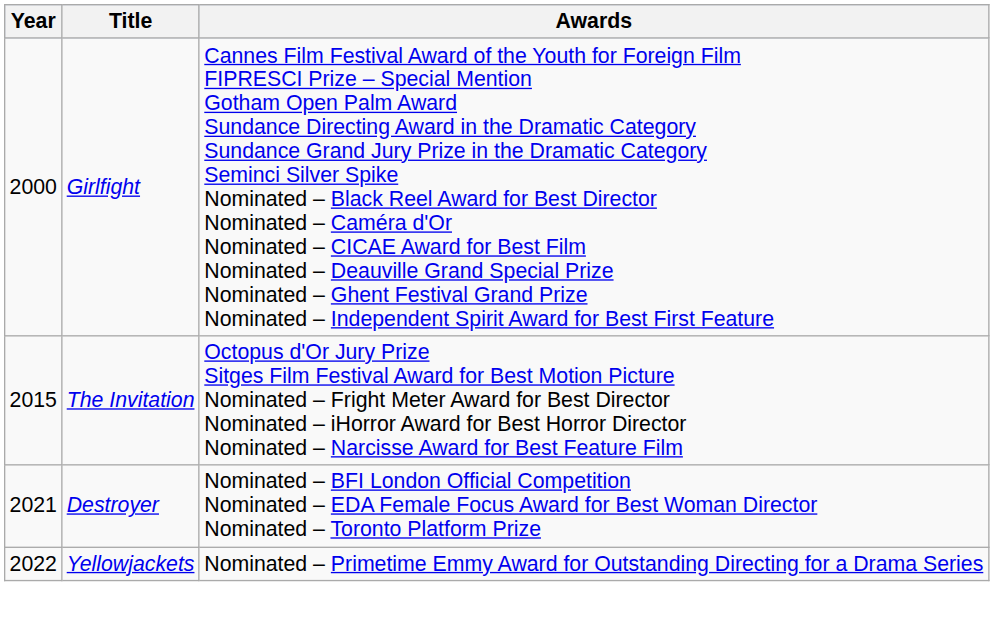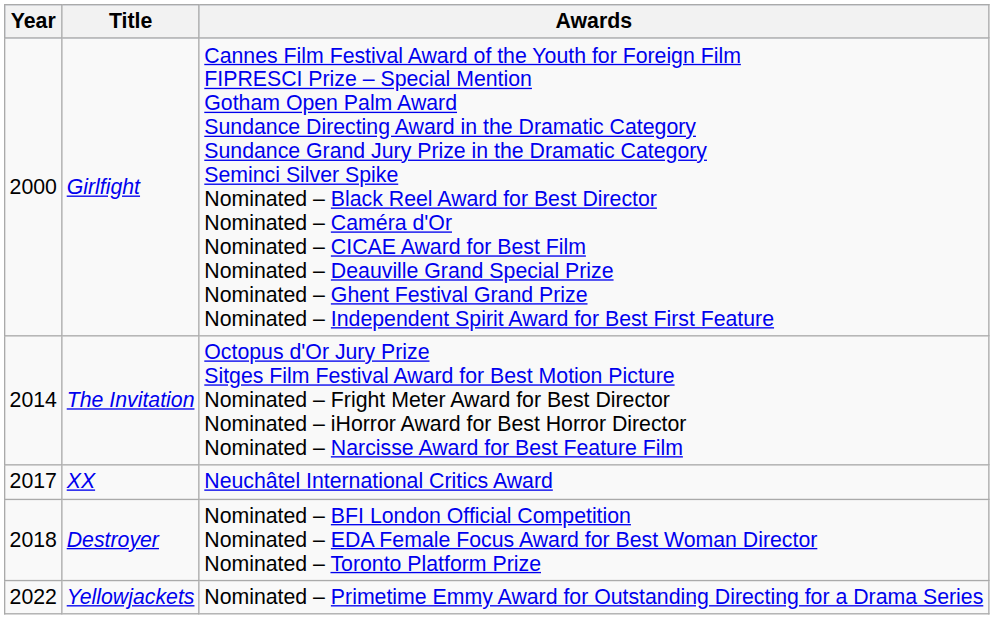The Invitation | Year: 2015 -> 2014
+ row: 2017 | XX | Neuchâtel International Critics Award
Destroyer | Year: 2021 -> 2018
